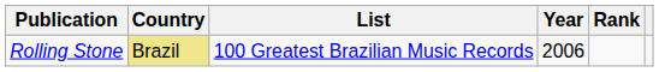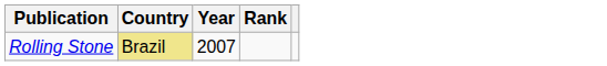- column: List | 100 Greatest Brazilian Music Records
Rolling Stone | Year: 2006 -> 2007
